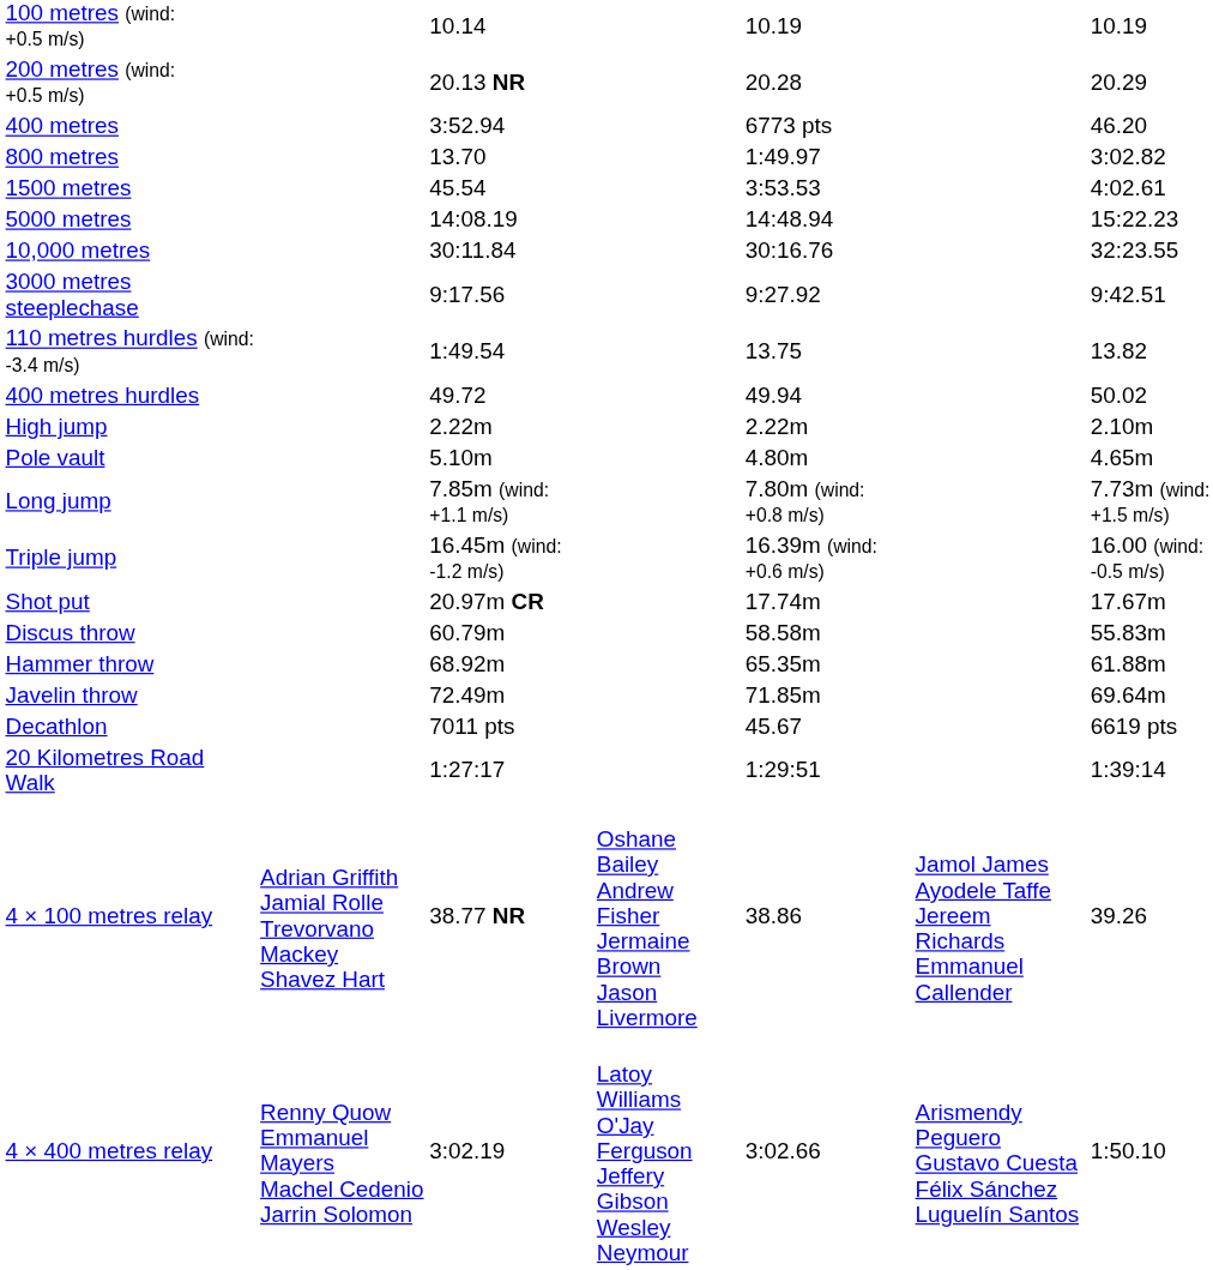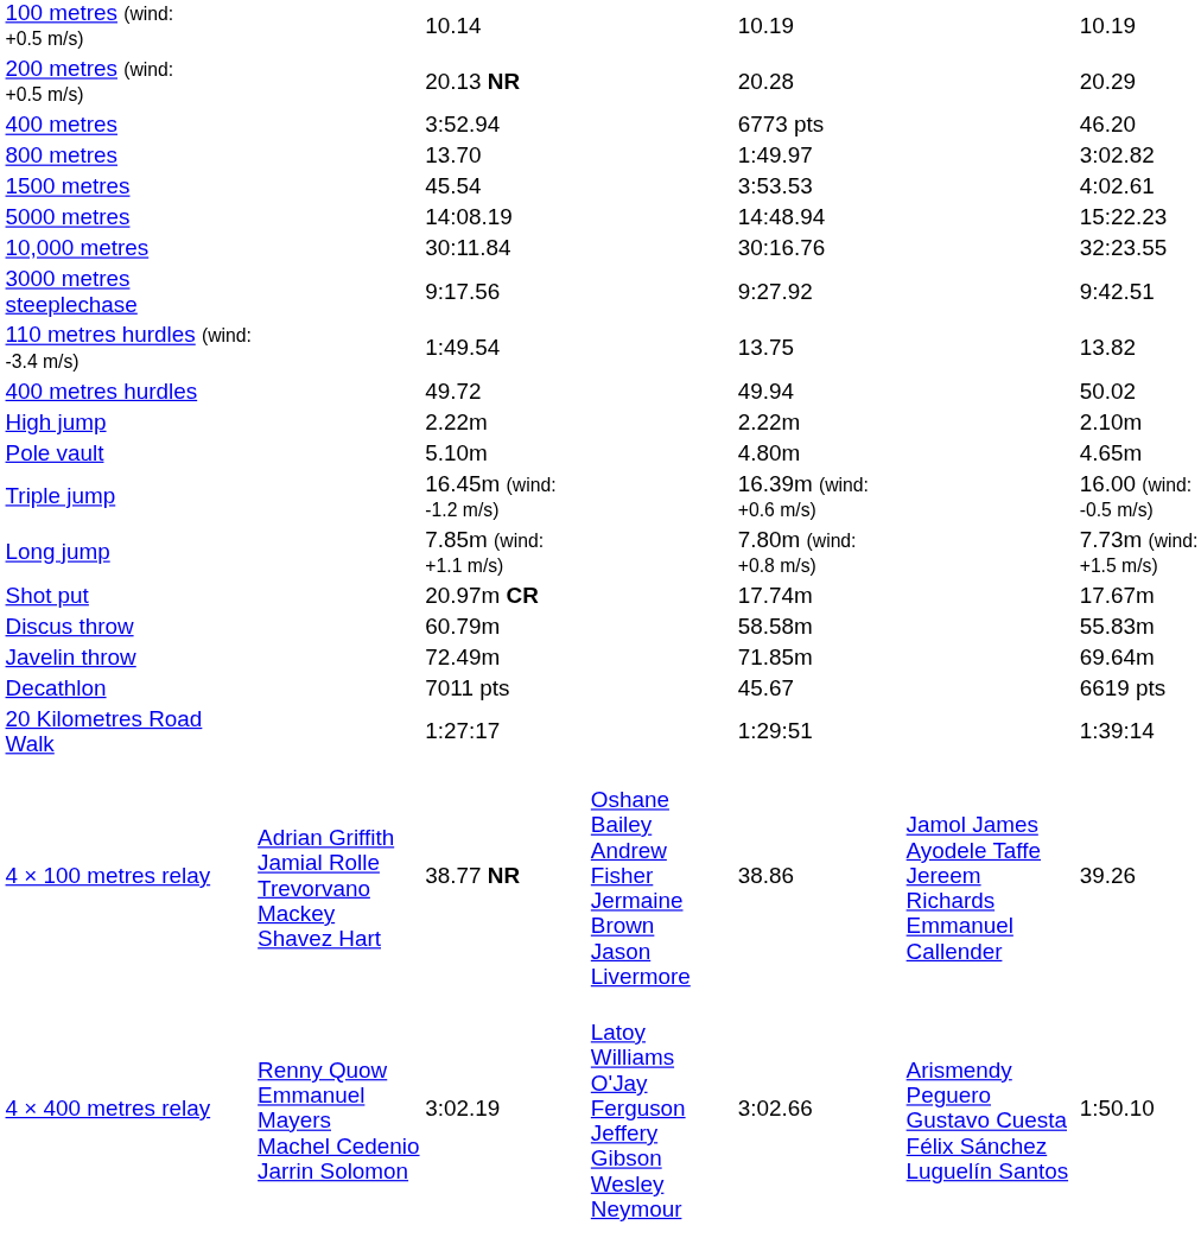rows swapped: Long jump <-> Triple jump
- row: Hammer throw | 68.92m | 65.35m | 61.88m
